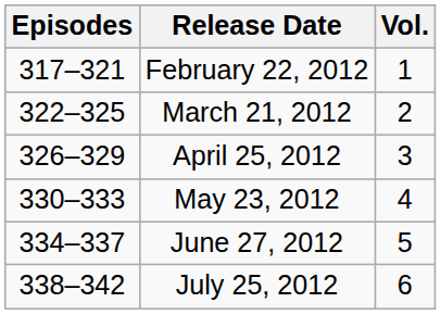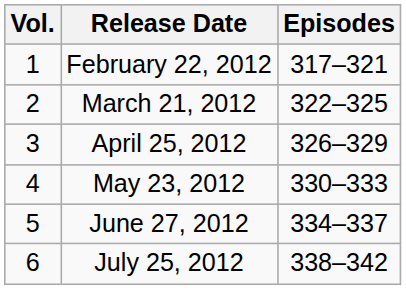columns swapped: Vol. <-> Episodes
